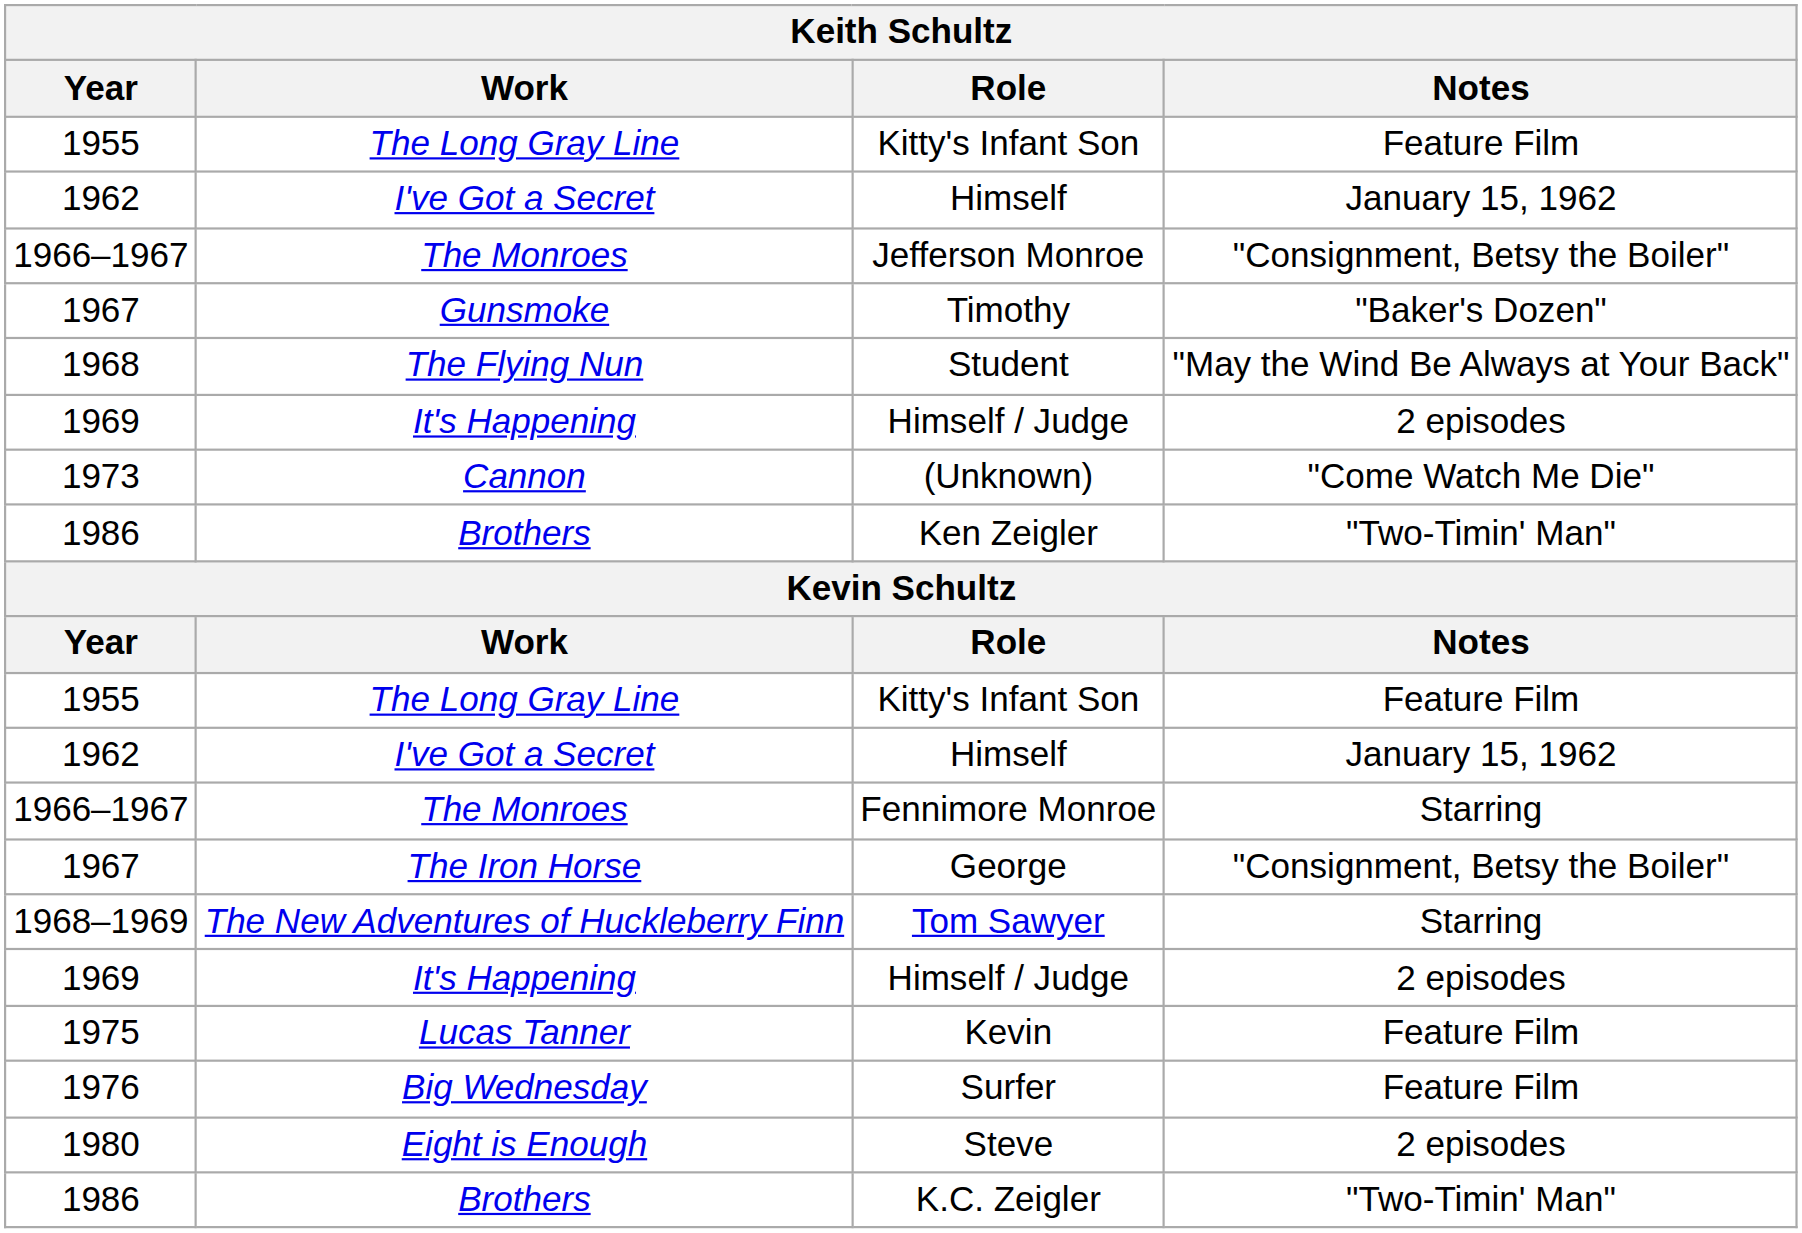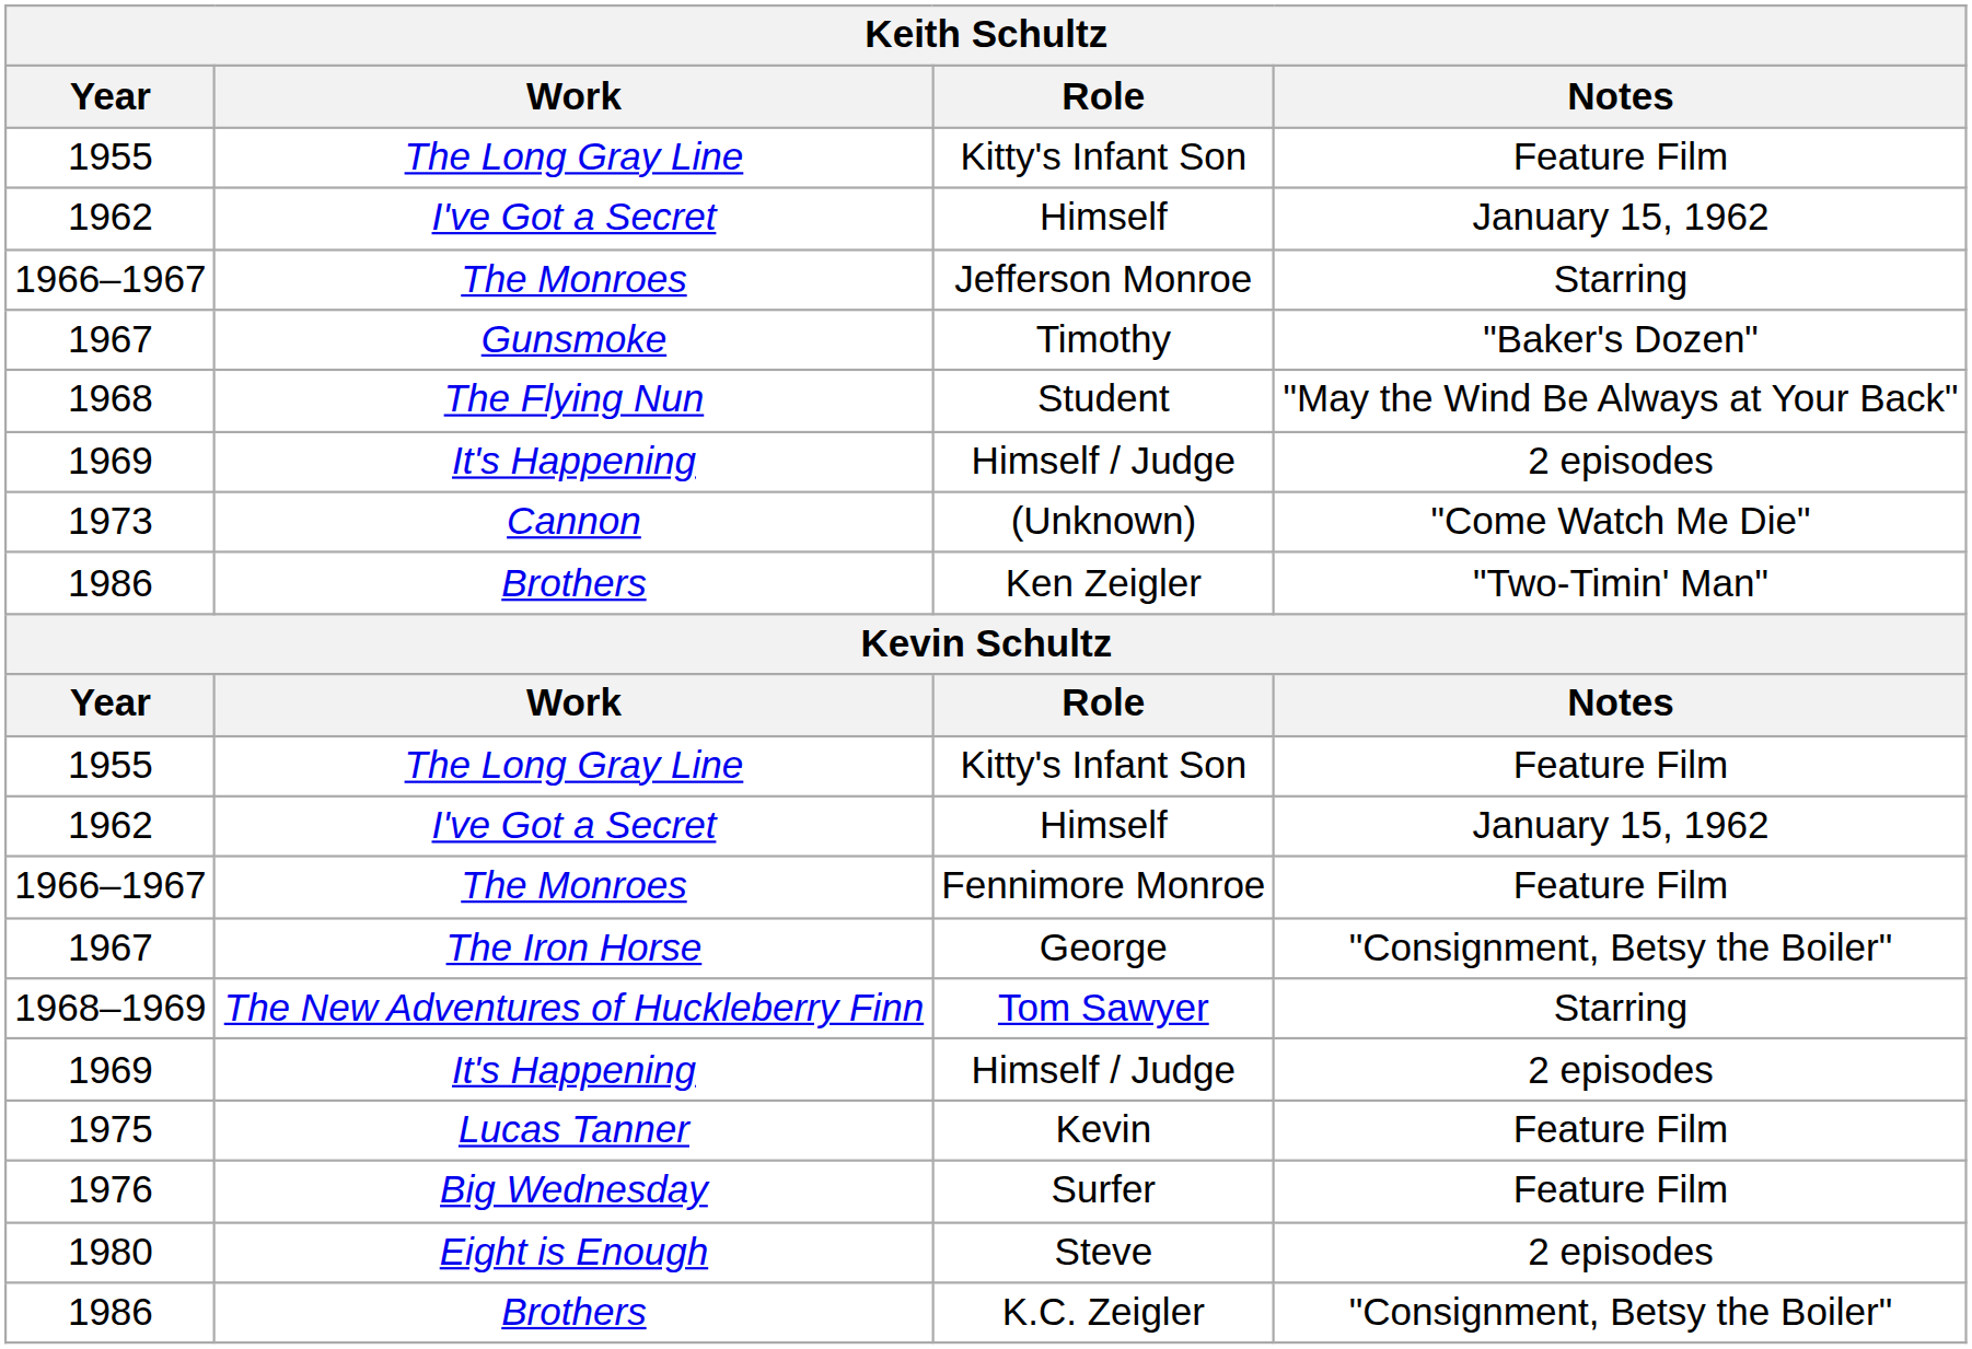Jefferson Monroe | Notes: "Consignment, Betsy the Boiler" -> Starring
Fennimore Monroe | Notes: Starring -> Feature Film
K.C. Zeigler | Notes: "Two-Timin' Man" -> "Consignment, Betsy the Boiler"
